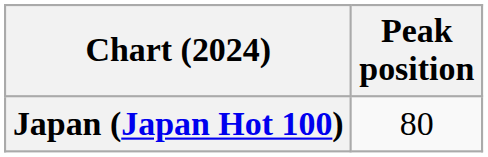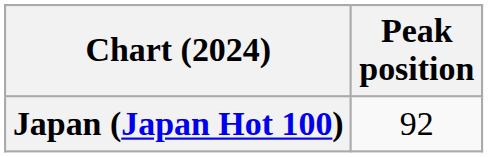Japan (Japan Hot 100) | Peak position: 80 -> 92
